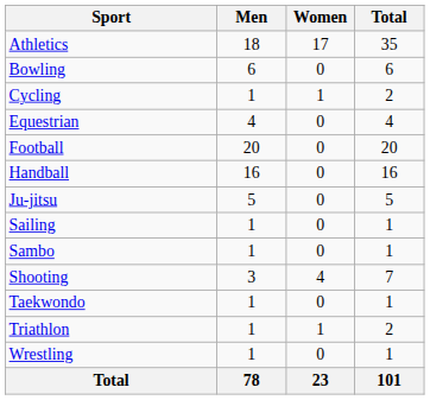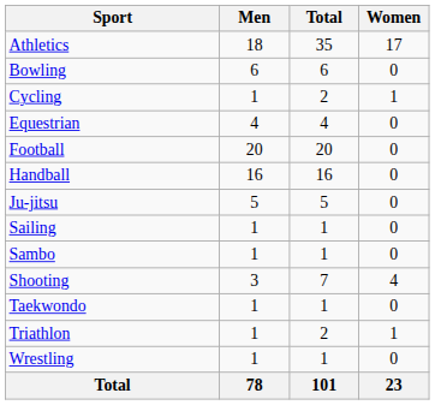columns swapped: Women <-> Total
